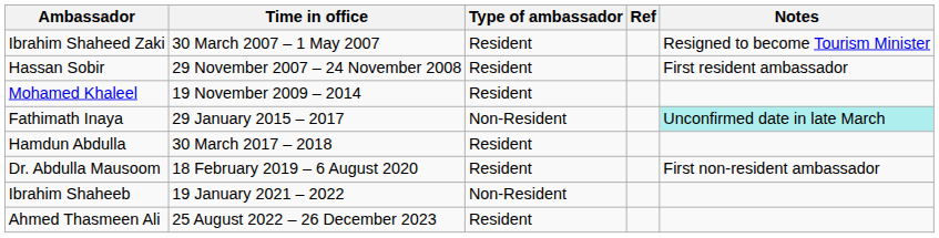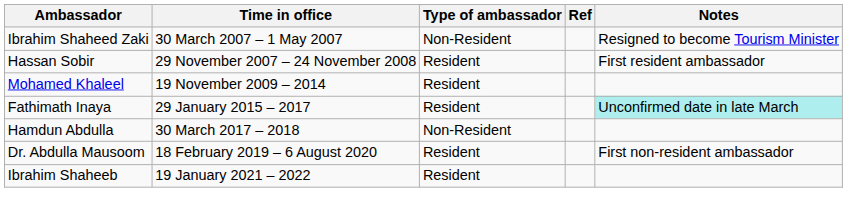Ibrahim Shaheed Zaki | Type of ambassador: Resident -> Non-Resident
Fathimath Inaya | Type of ambassador: Non-Resident -> Resident
Hamdun Abdulla | Type of ambassador: Resident -> Non-Resident
Ibrahim Shaheeb | Type of ambassador: Non-Resident -> Resident
- row: Ahmed Thasmeen Ali | 25 August 2022 – 26 December 2023 | Resident
